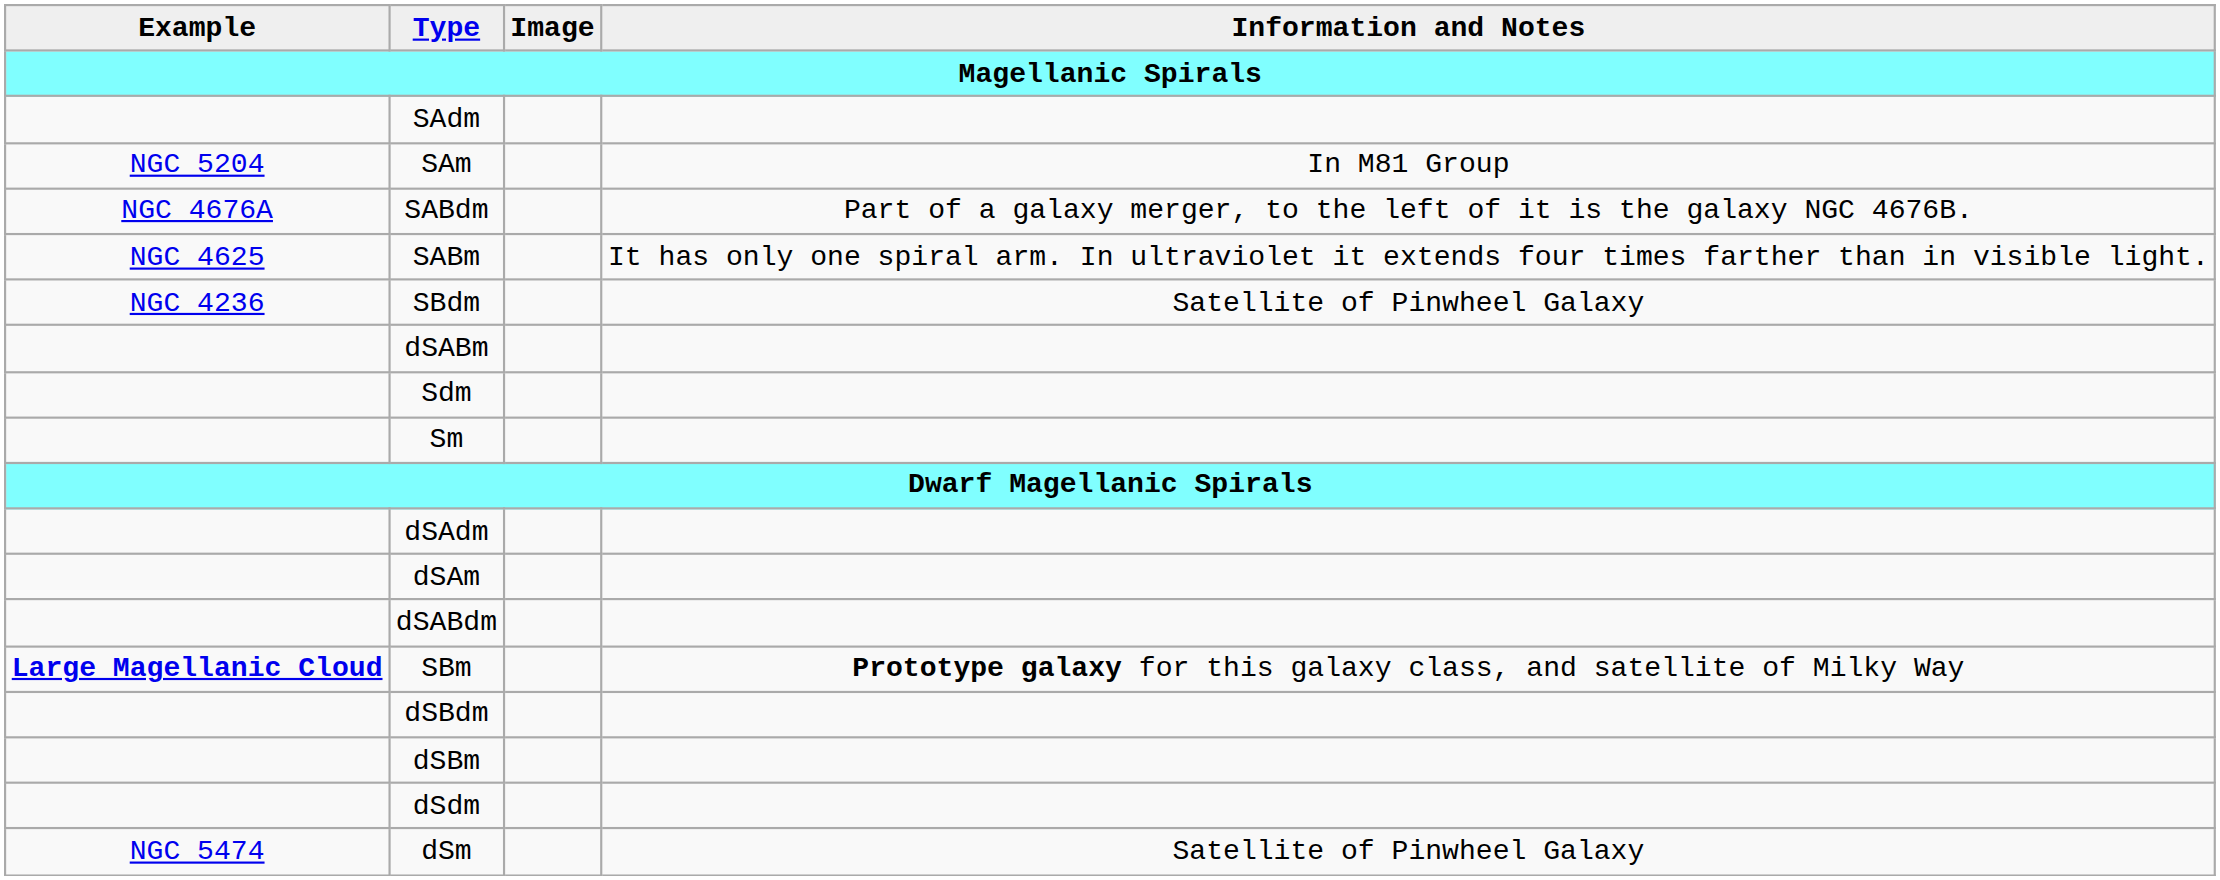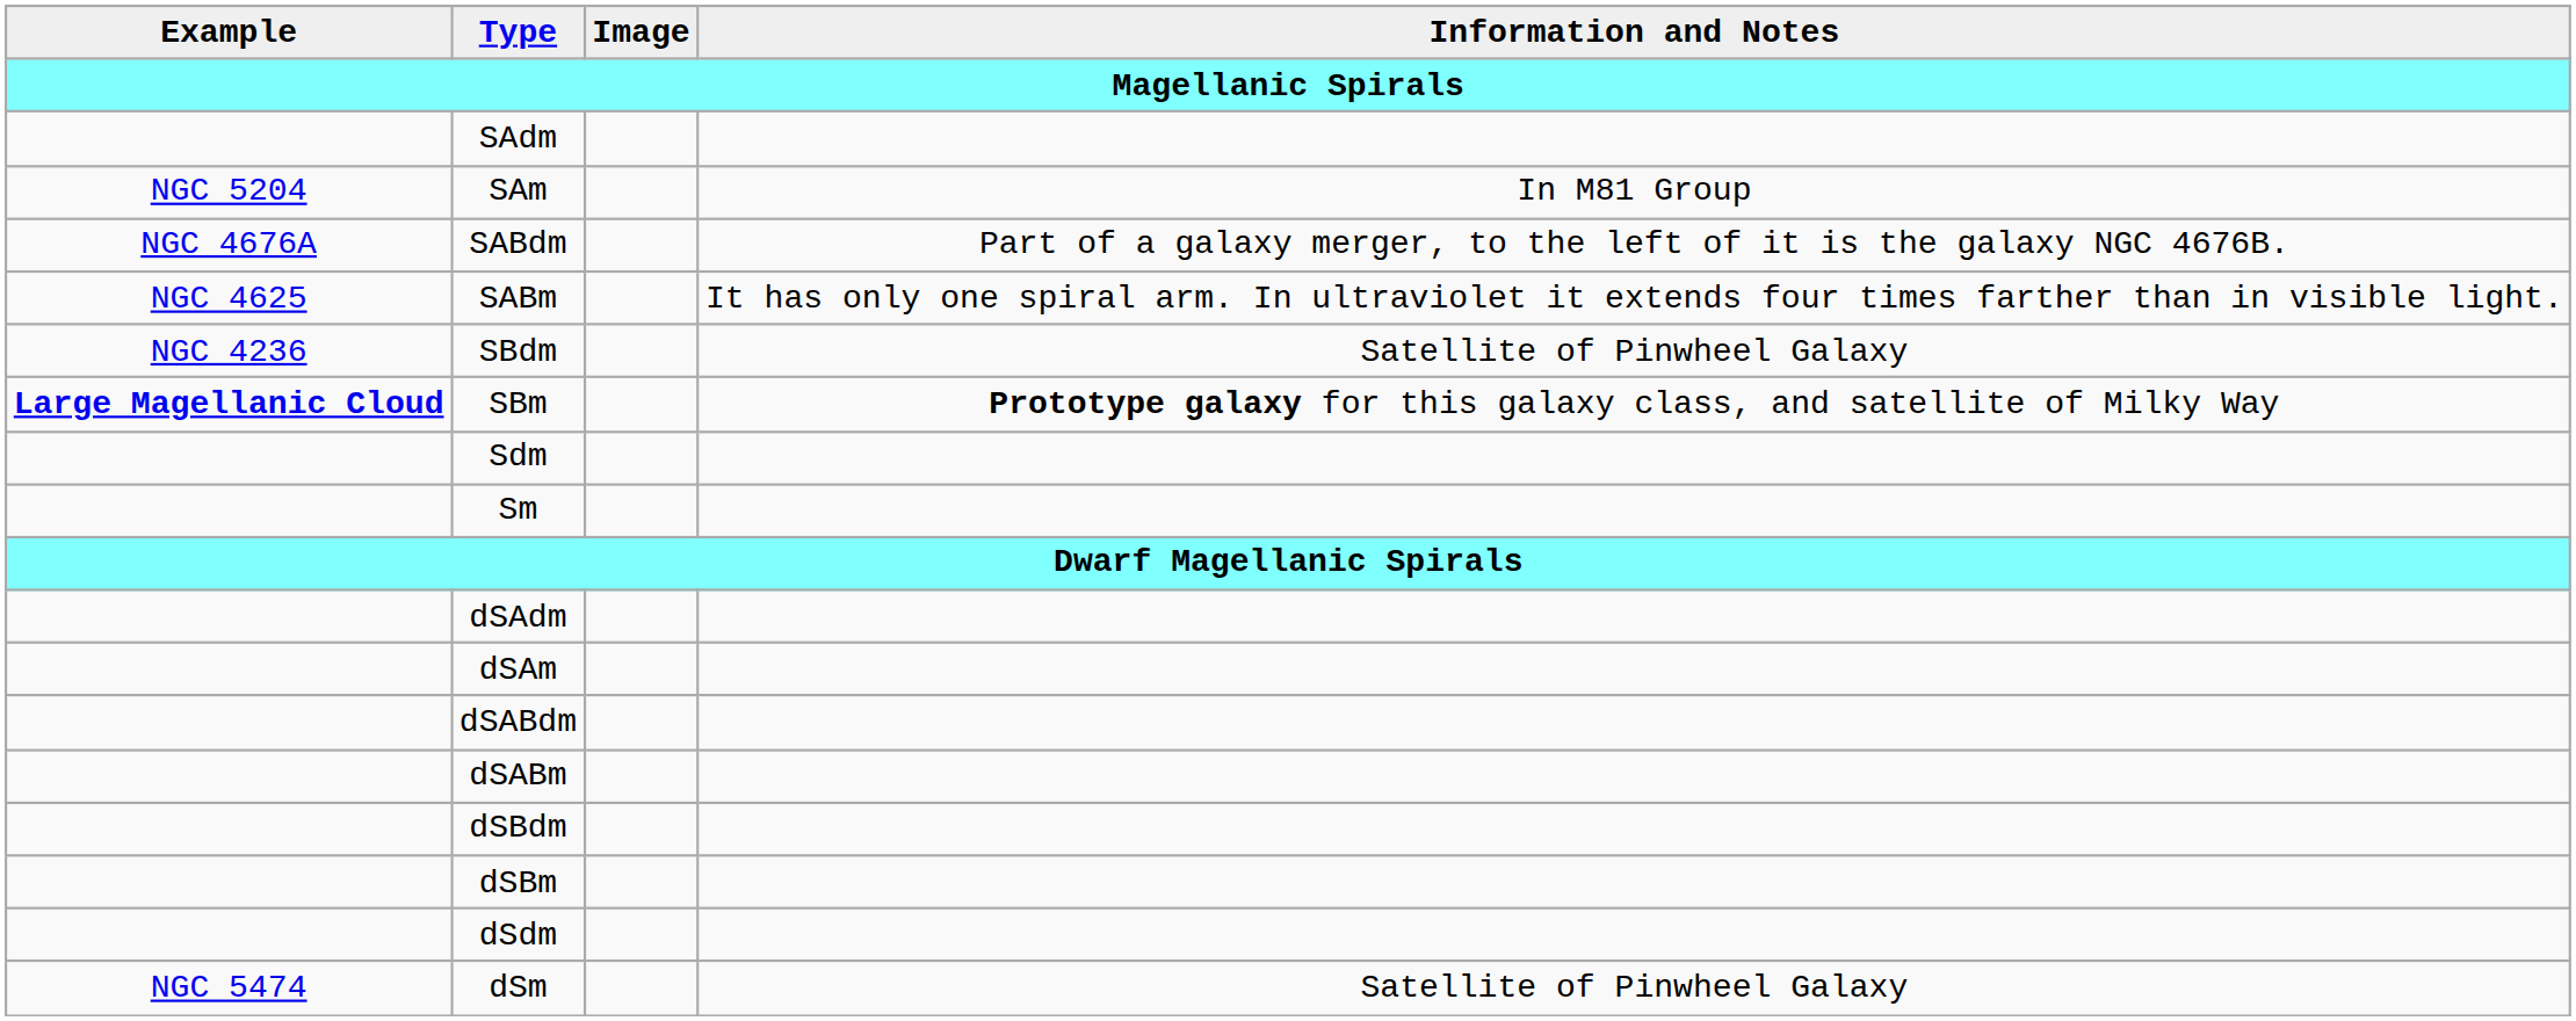rows swapped: SBm <-> dSABm
